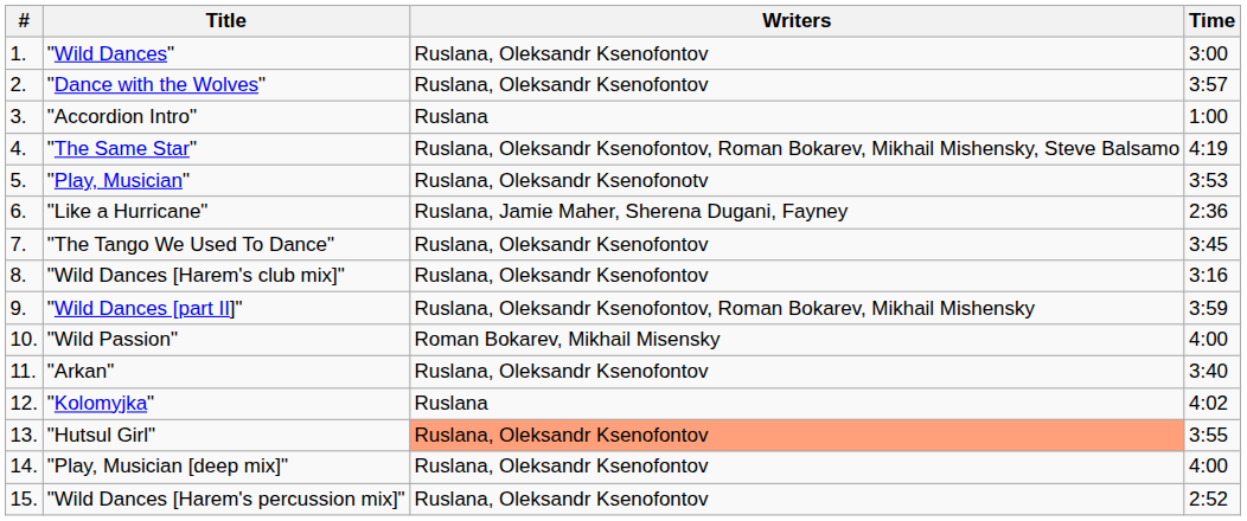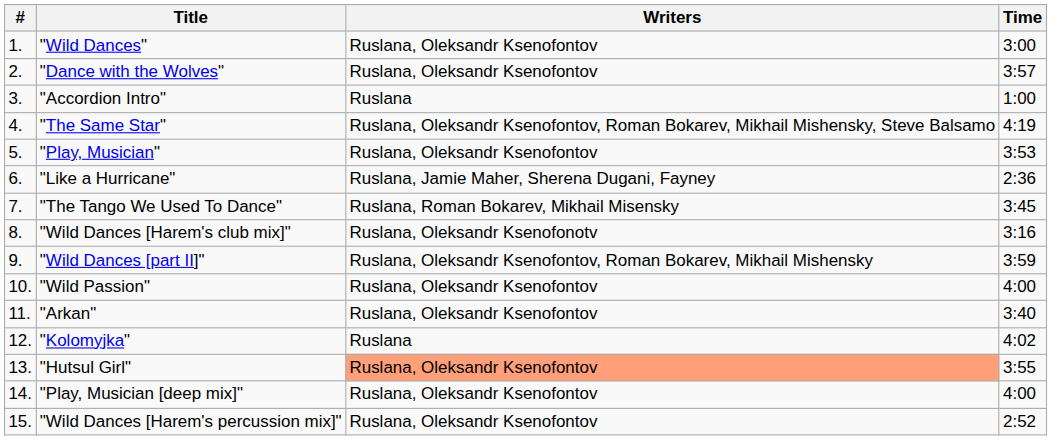"Play, Musician" | Writers: Ruslana, Oleksandr Ksenofonotv -> Ruslana, Oleksandr Ksenofontov
"The Tango We Used To Dance" | Writers: Ruslana, Oleksandr Ksenofontov -> Ruslana, Roman Bokarev, Mikhail Misensky
"Wild Dances [Harem's club mix]" | Writers: Ruslana, Oleksandr Ksenofontov -> Ruslana, Oleksandr Ksenofonotv
"Wild Passion" | Writers: Roman Bokarev, Mikhail Misensky -> Ruslana, Oleksandr Ksenofontov
